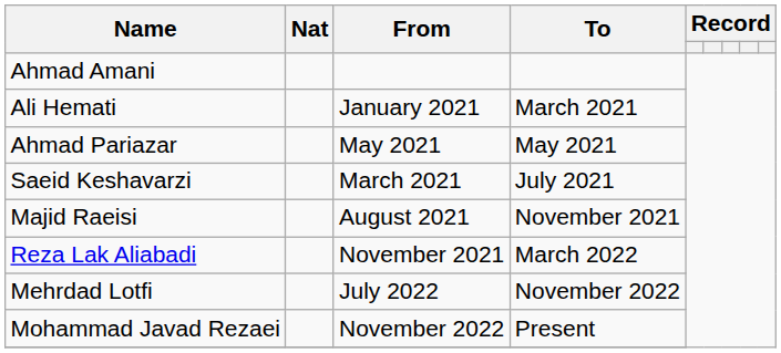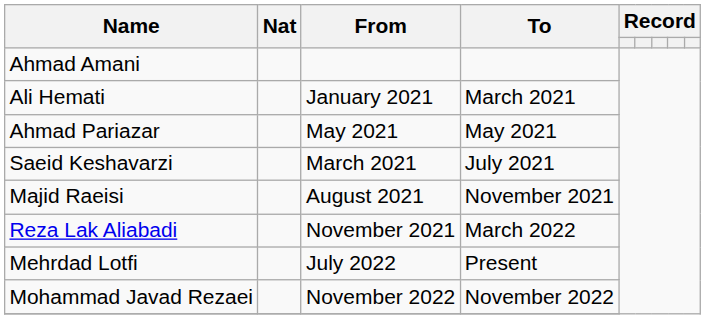Mehrdad Lotfi | To: November 2022 -> Present
Mohammad Javad Rezaei | To: Present -> November 2022
